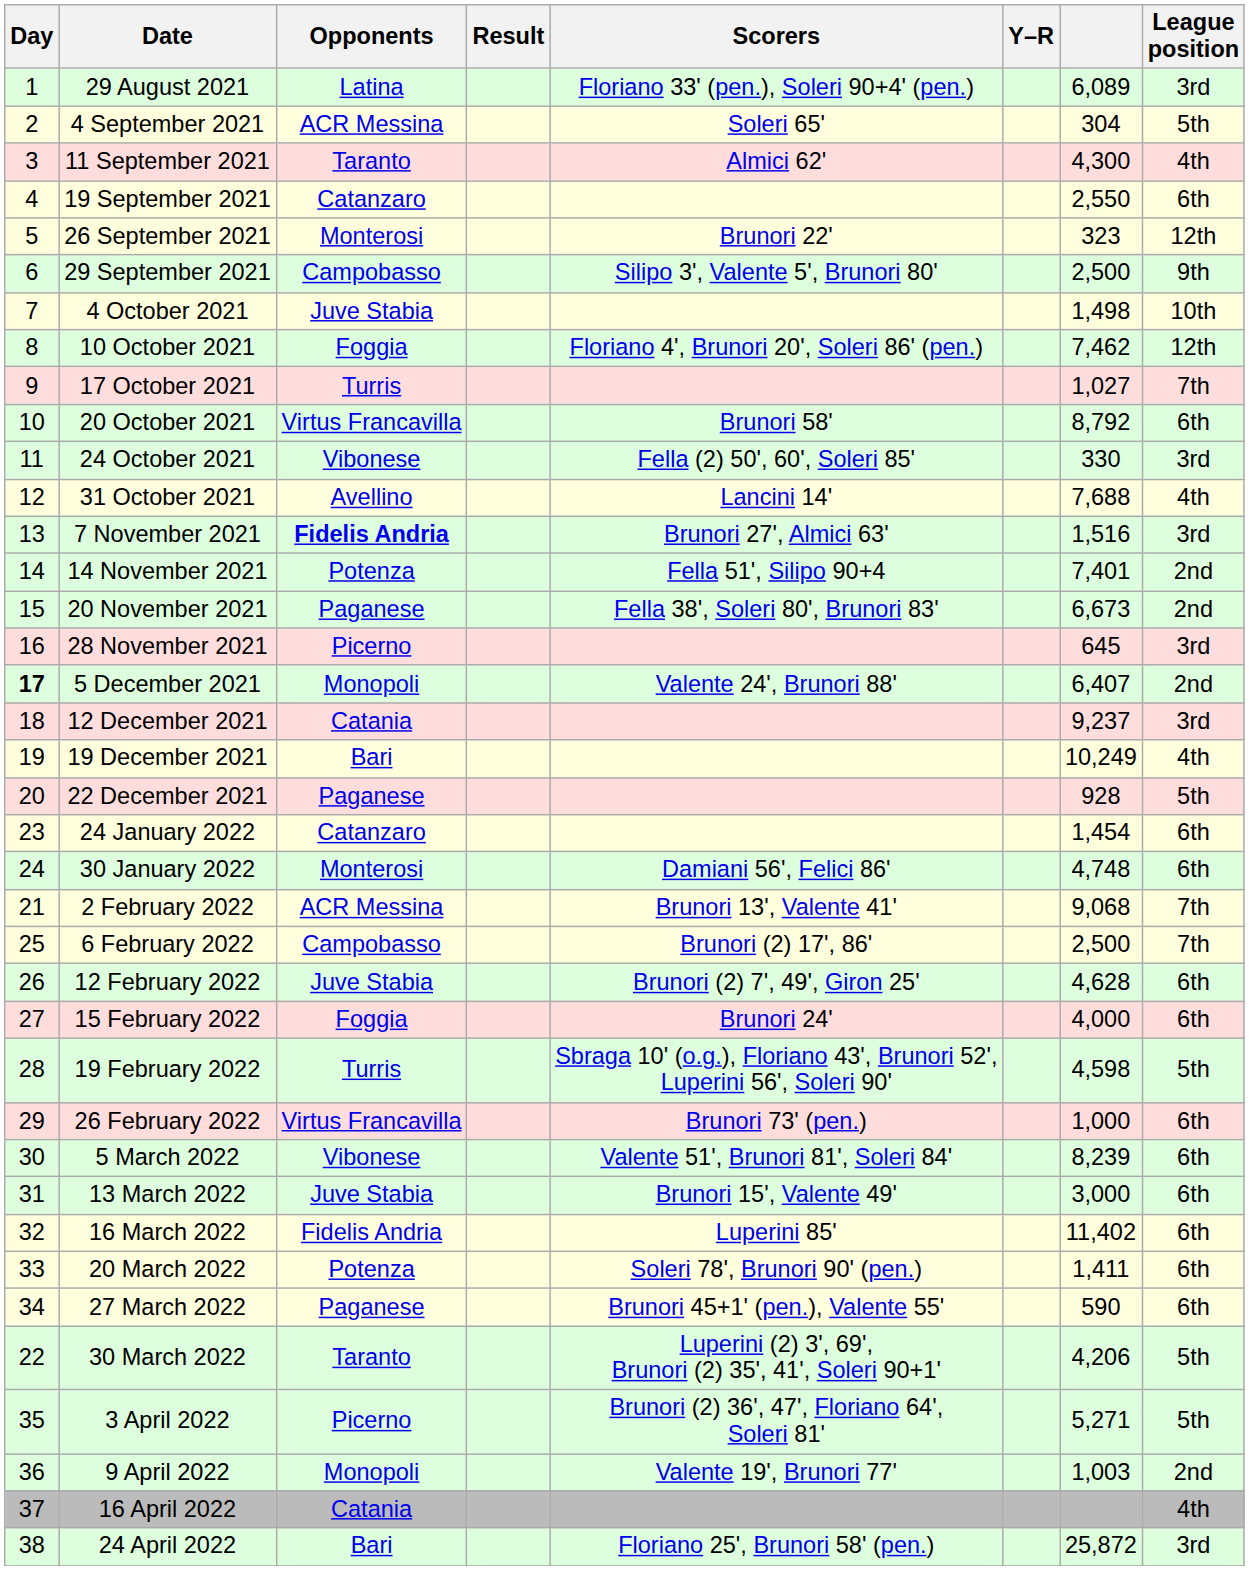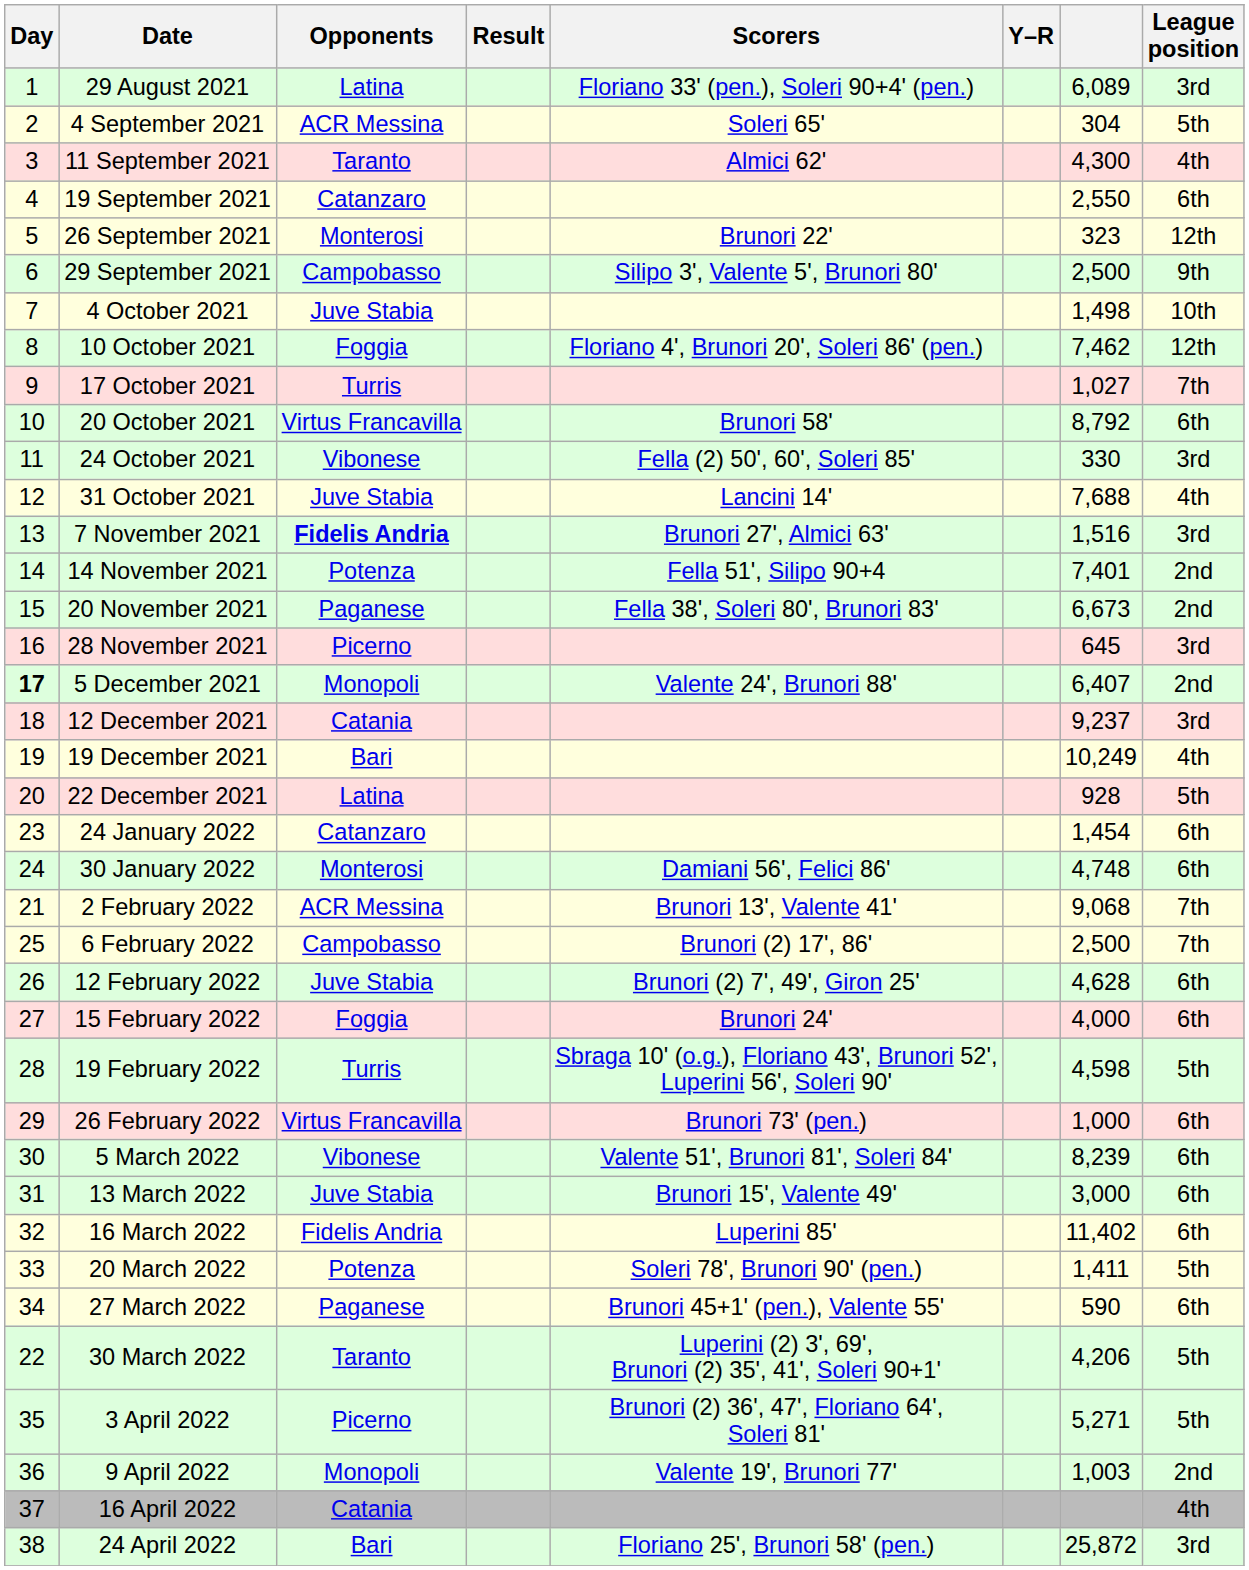31 October 2021 | Opponents: Avellino -> Juve Stabia
22 December 2021 | Opponents: Paganese -> Latina
20 March 2022 | League position: 6th -> 5th
